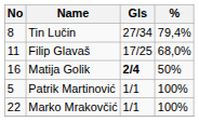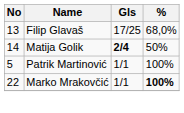- row: 8 | Tin Lučin | 27/34 | 79,4%
Filip Glavaš | No: 11 -> 13
Matija Golik | No: 16 -> 14
Marko Mrakovčić | %: normal -> bold
